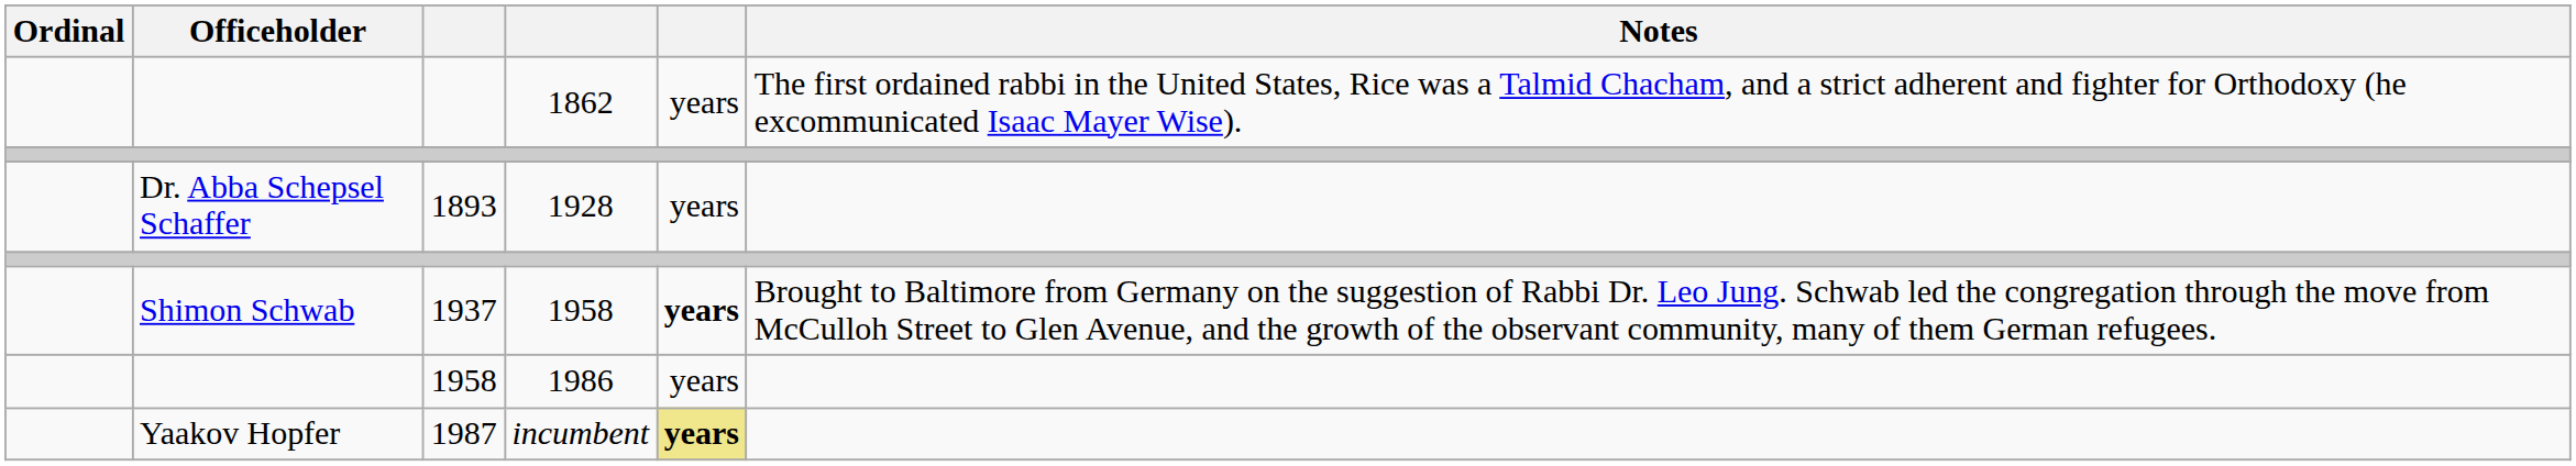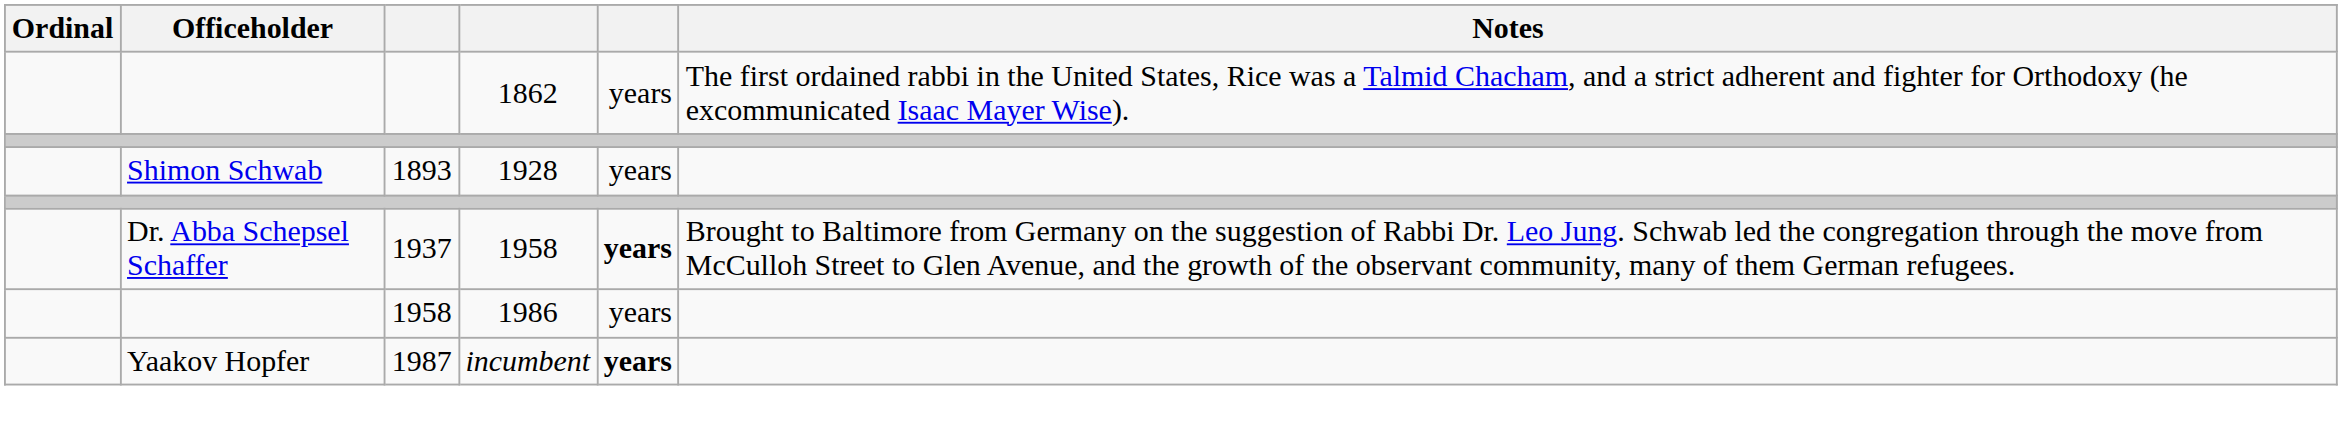1893 | Officeholder: Dr. Abba Schepsel Schaffer -> Shimon Schwab
1937 | Officeholder: Shimon Schwab -> Dr. Abba Schepsel Schaffer
1987 | column 5: khaki background -> no background
